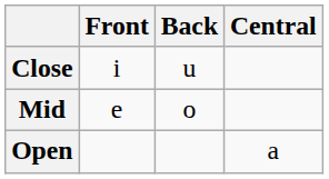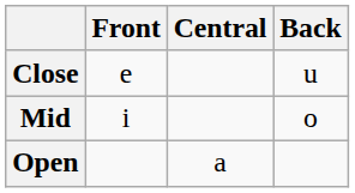columns swapped: Central <-> Back
Close | Front: i -> e
Mid | Front: e -> i
